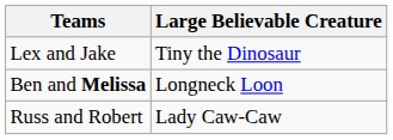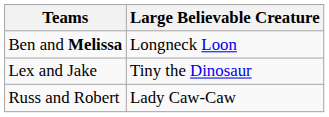rows swapped: Lex and Jake <-> Ben and Melissa
